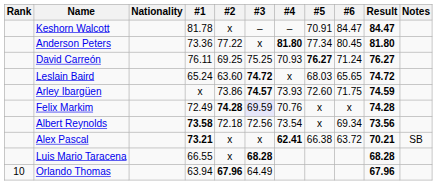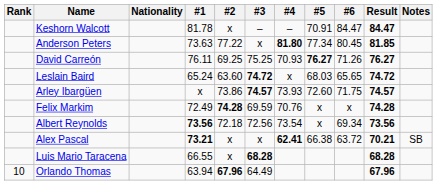Anderson Peters | #1: 73.36 -> 73.63
Anderson Peters | Result: 81.80 -> 81.85
David Carreón | #6: 71.24 -> 71.26
Arley Ibargüen | Result: 74.59 -> 74.57
Felix Markim | #3: lavender background -> no background
Albert Reynolds | #1: 73.58 -> 73.56
